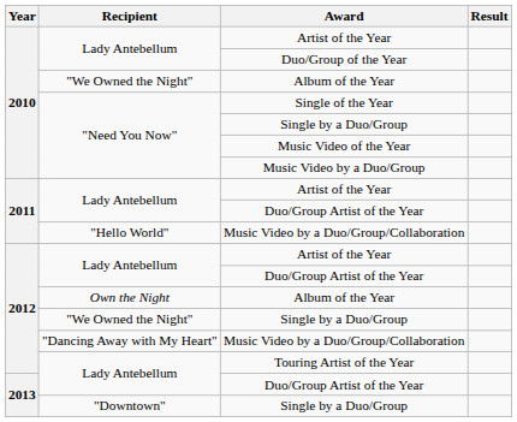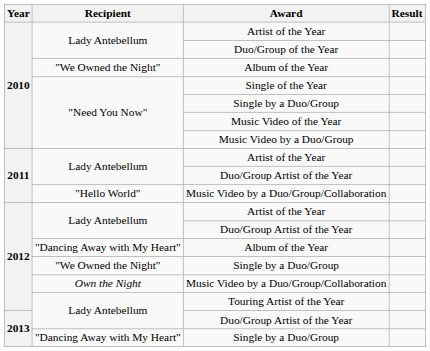2012 / Album of the Year | Recipient: Own the Night -> "Dancing Away with My Heart"
2012 / Music Video by a Duo/Group/Collaboration | Recipient: "Dancing Away with My Heart" -> Own the Night
2013 / Single by a Duo/Group | Recipient: "Downtown" -> "Dancing Away with My Heart"
